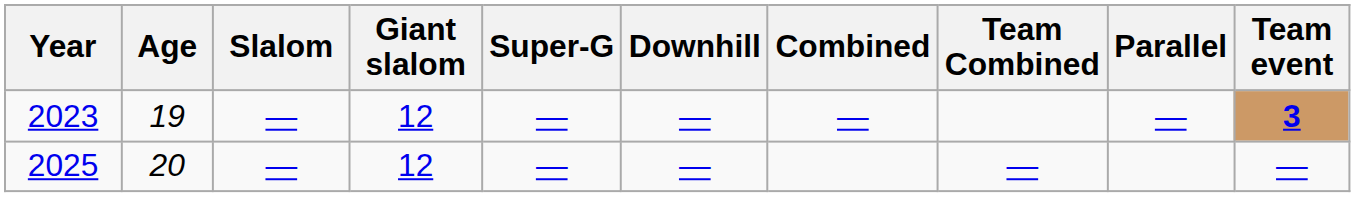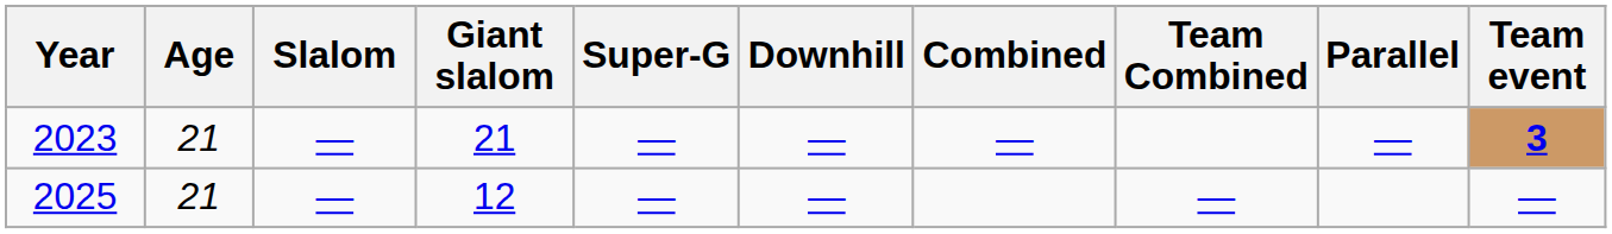2023 | Age: 19 -> 21
2023 | Giant slalom: 12 -> 21
2025 | Age: 20 -> 21
